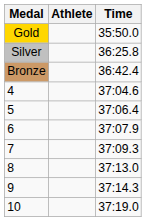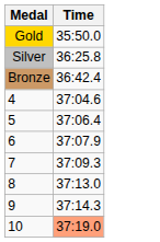- column: Athlete
10 | Time: no background -> lightsalmon background
